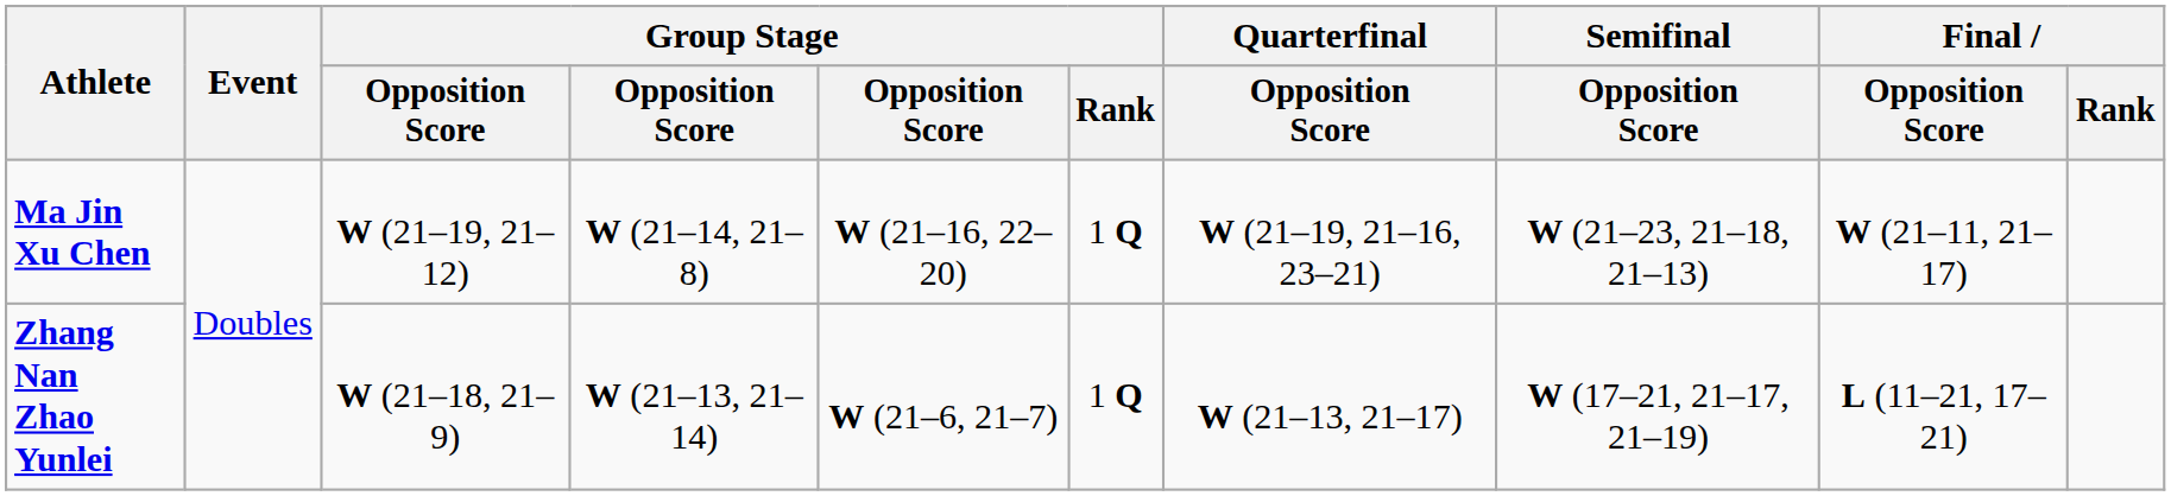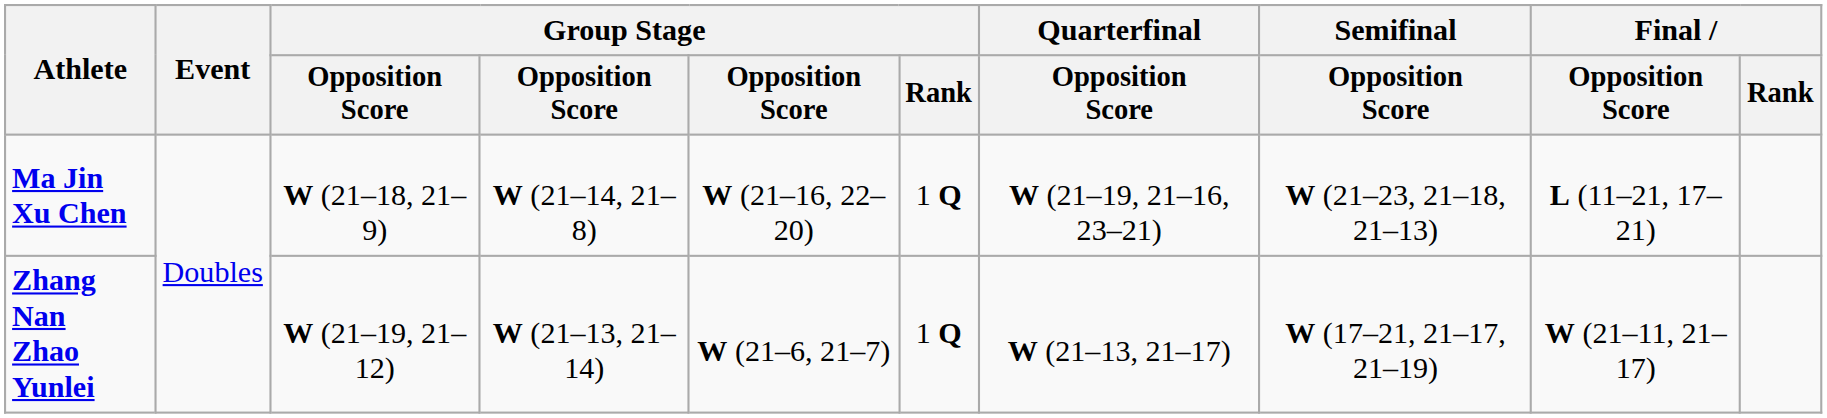Ma Jin Xu Chen | column 3: W (21–19, 21–12) -> W (21–18, 21–9)
Ma Jin Xu Chen | Final / Opposition Score: W (21–11, 21–17) -> L (11–21, 17–21)
Zhang Nan Zhao Yunlei | column 3: W (21–18, 21–9) -> W (21–19, 21–12)
Zhang Nan Zhao Yunlei | Final / Opposition Score: L (11–21, 17–21) -> W (21–11, 21–17)
